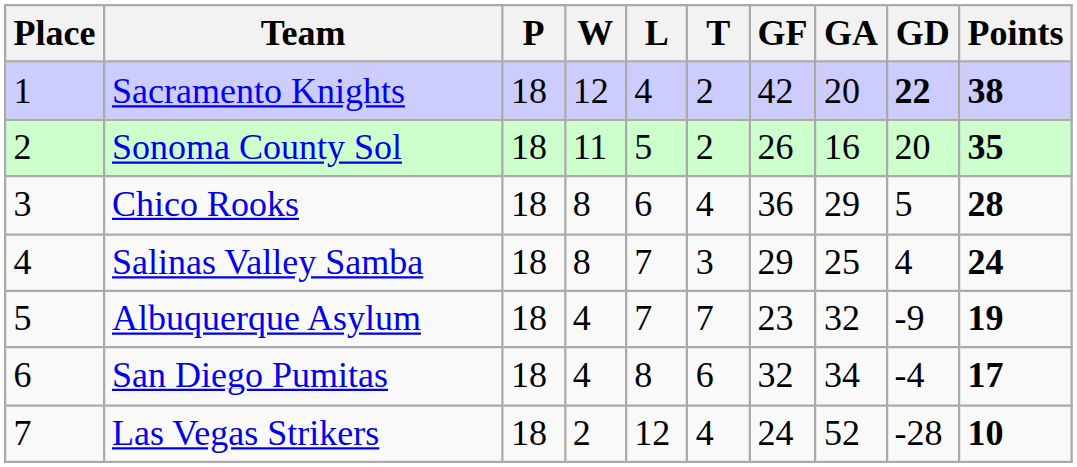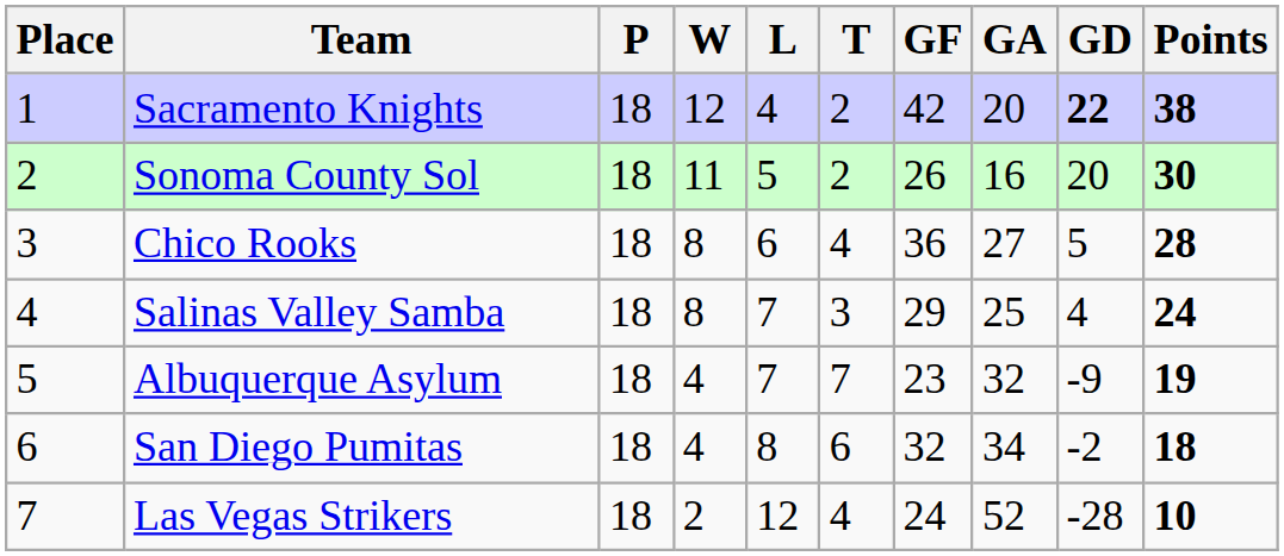Sonoma County Sol | Points: 35 -> 30
Chico Rooks | GA: 29 -> 27
San Diego Pumitas | GD: -4 -> -2
San Diego Pumitas | Points: 17 -> 18
